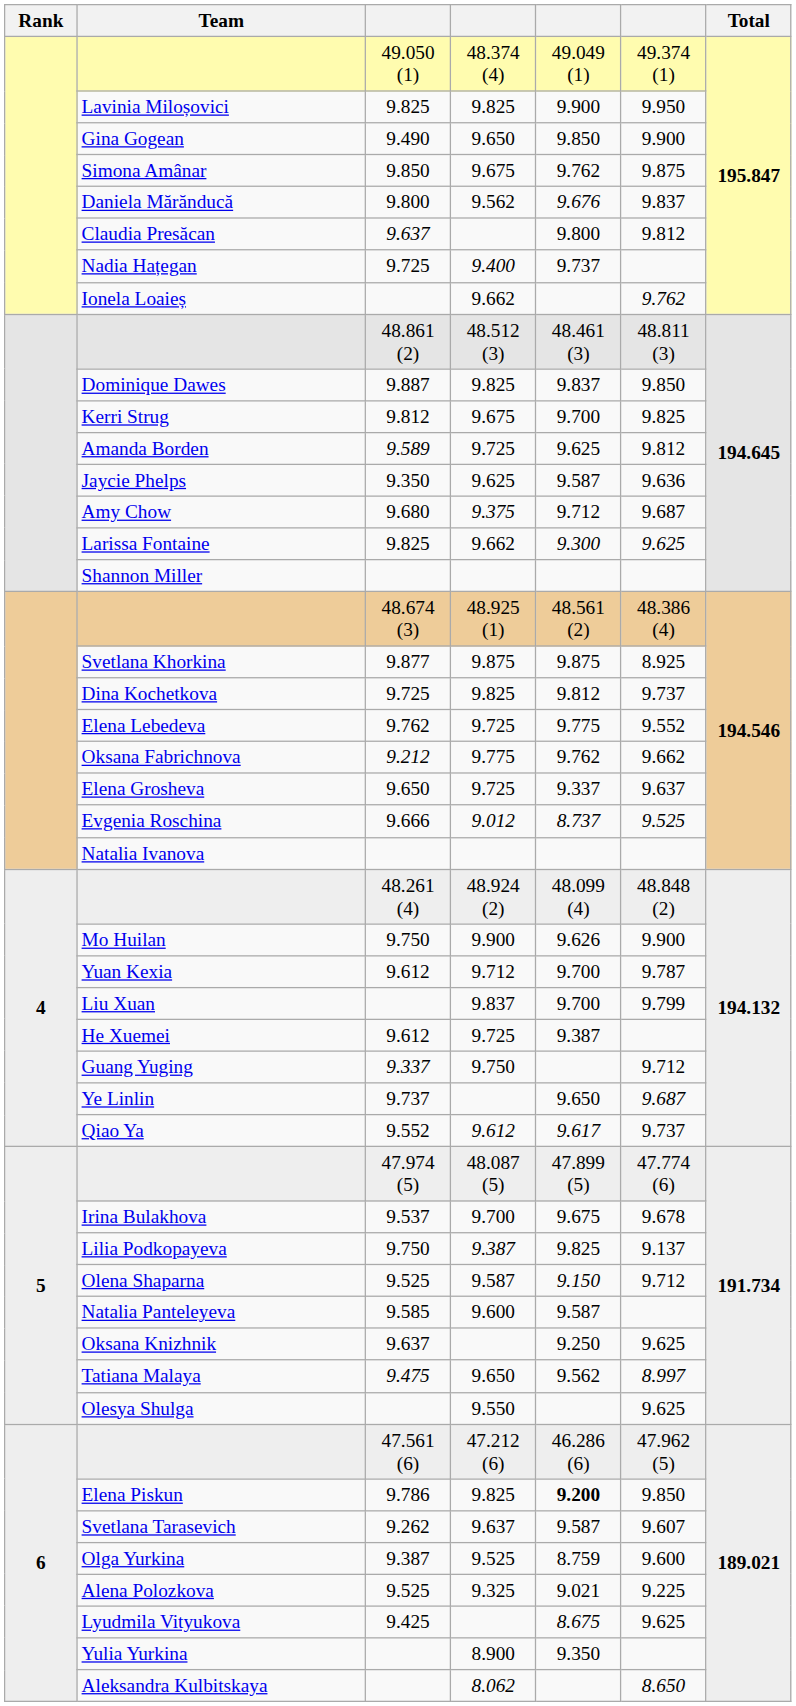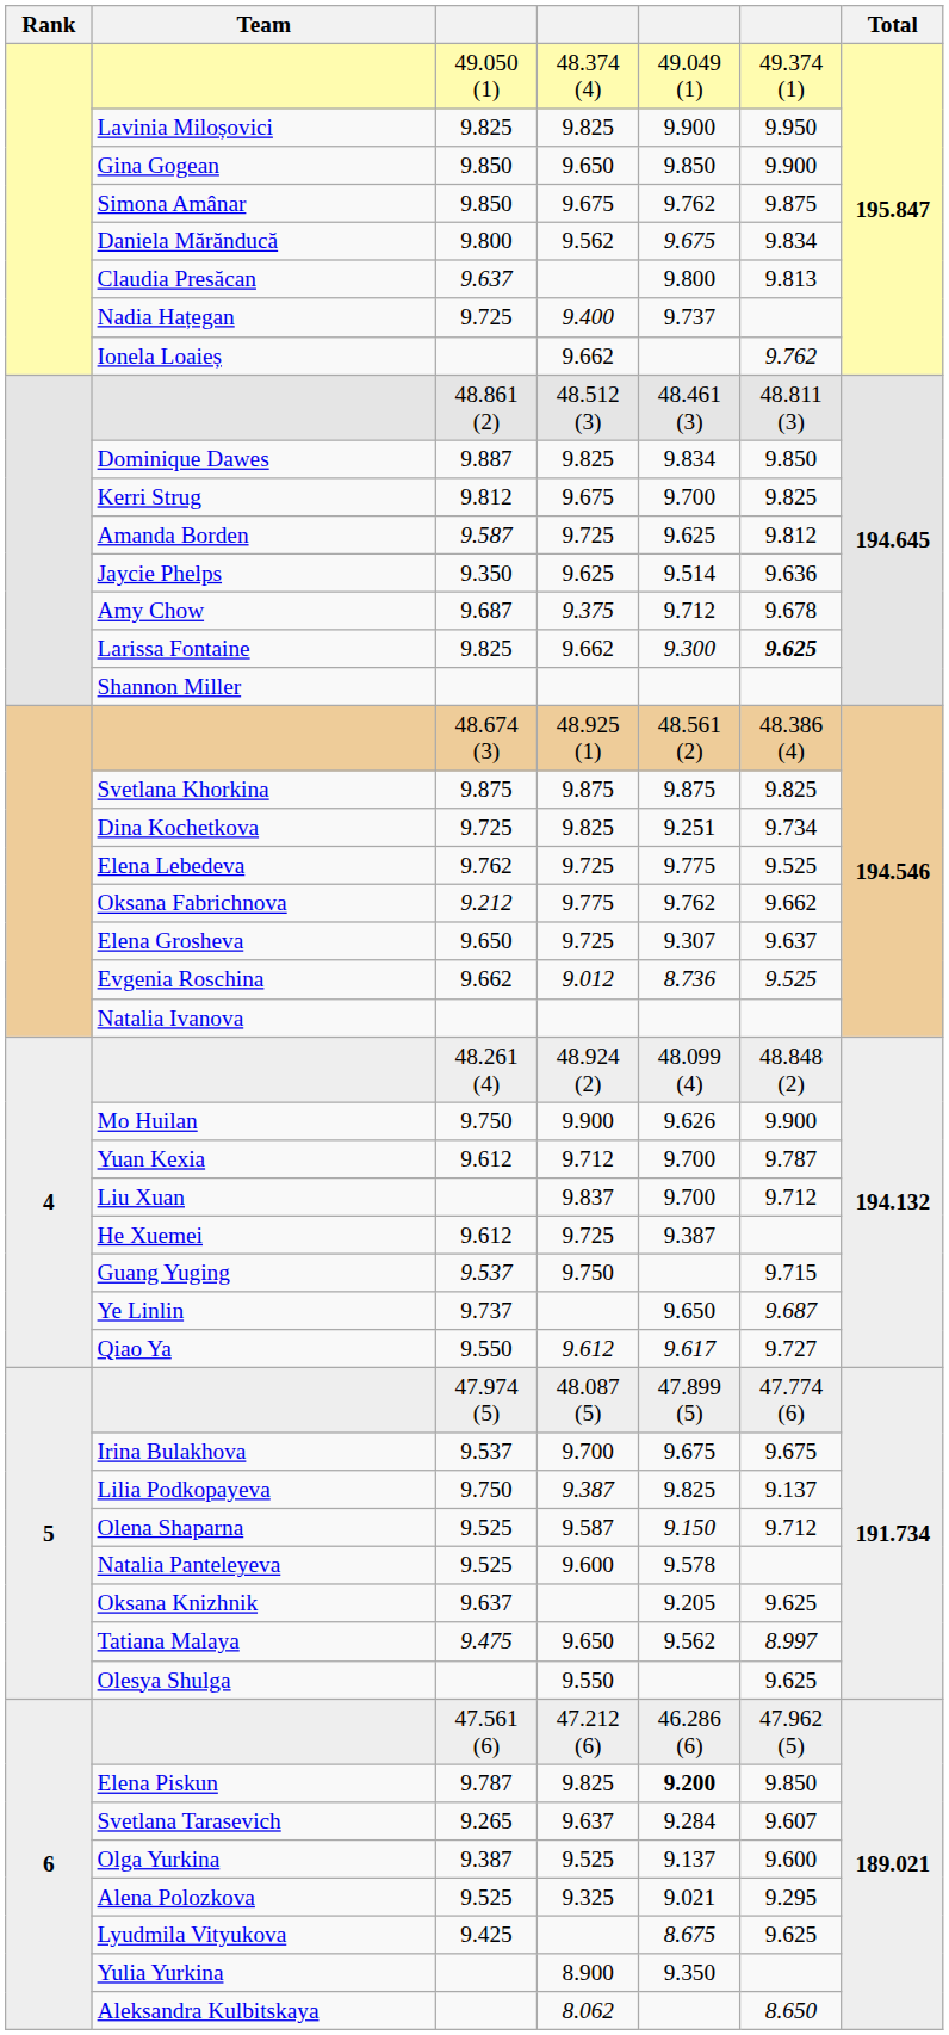Gina Gogean | column 3: 9.490 -> 9.850
Daniela Mărănducă | column 5: 9.676 -> 9.675
Daniela Mărănducă | column 6: 9.837 -> 9.834
Claudia Presăcan | column 6: 9.812 -> 9.813
Dominique Dawes | column 5: 9.837 -> 9.834
Amanda Borden | column 3: 9.589 -> 9.587
Jaycie Phelps | column 5: 9.587 -> 9.514
Amy Chow | column 3: 9.680 -> 9.687
Amy Chow | column 6: 9.687 -> 9.678
Larissa Fontaine | column 6: normal -> bold
Svetlana Khorkina | column 3: 9.877 -> 9.875
Svetlana Khorkina | column 6: 8.925 -> 9.825
Dina Kochetkova | column 5: 9.812 -> 9.251
Dina Kochetkova | column 6: 9.737 -> 9.734
Elena Lebedeva | column 6: 9.552 -> 9.525
Elena Grosheva | column 5: 9.337 -> 9.307
Evgenia Roschina | column 3: 9.666 -> 9.662
Evgenia Roschina | column 5: 8.737 -> 8.736
Liu Xuan | column 6: 9.799 -> 9.712
Guang Yuging | column 3: 9.337 -> 9.537
Guang Yuging | column 6: 9.712 -> 9.715
Qiao Ya | column 3: 9.552 -> 9.550
Qiao Ya | column 6: 9.737 -> 9.727
Irina Bulakhova | column 6: 9.678 -> 9.675
Natalia Panteleyeva | column 3: 9.585 -> 9.525
Natalia Panteleyeva | column 5: 9.587 -> 9.578
Oksana Knizhnik | column 5: 9.250 -> 9.205
Elena Piskun | column 3: 9.786 -> 9.787
Svetlana Tarasevich | column 3: 9.262 -> 9.265
Svetlana Tarasevich | column 5: 9.587 -> 9.284
Olga Yurkina | column 5: 8.759 -> 9.137
Alena Polozkova | column 6: 9.225 -> 9.295
